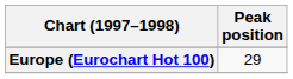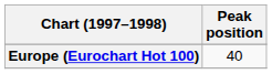Europe (Eurochart Hot 100) | Peak position: 29 -> 40
